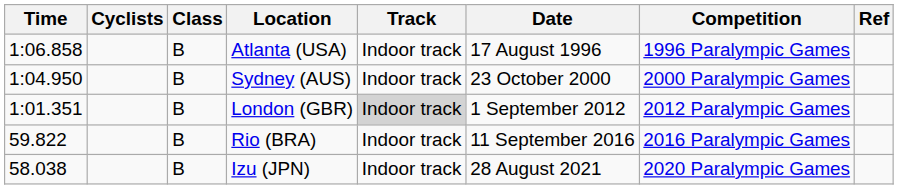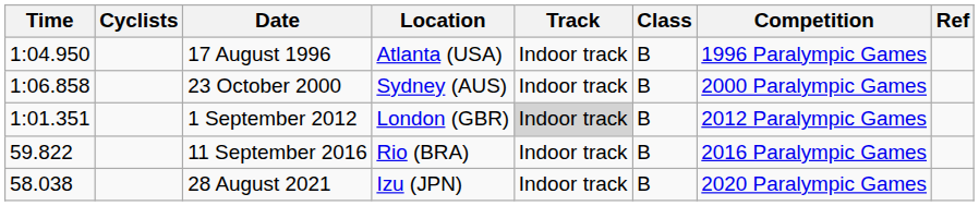columns swapped: Class <-> Date
Atlanta (USA) | Time: 1:06.858 -> 1:04.950
Sydney (AUS) | Time: 1:04.950 -> 1:06.858
